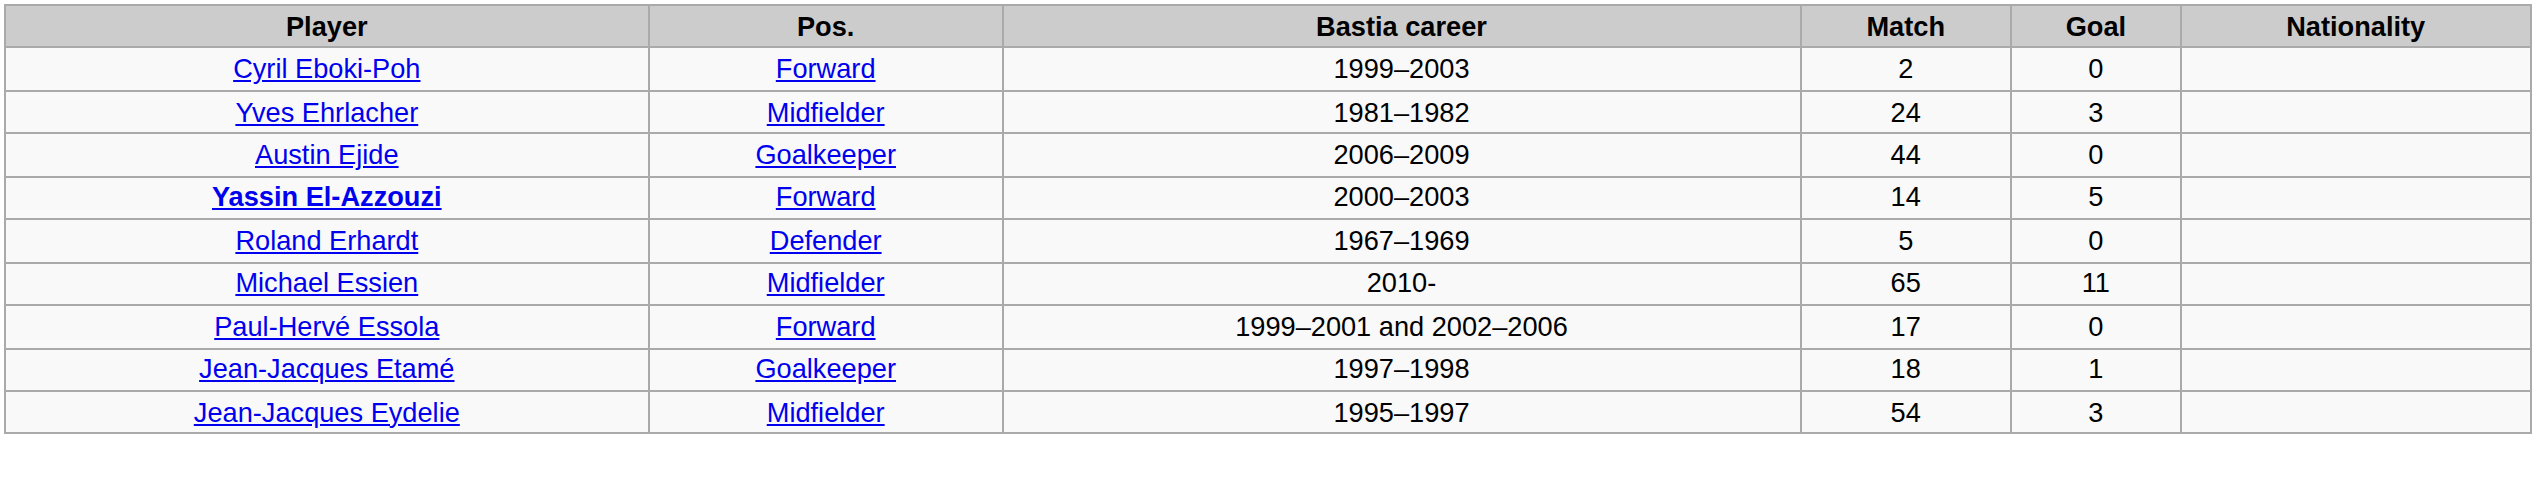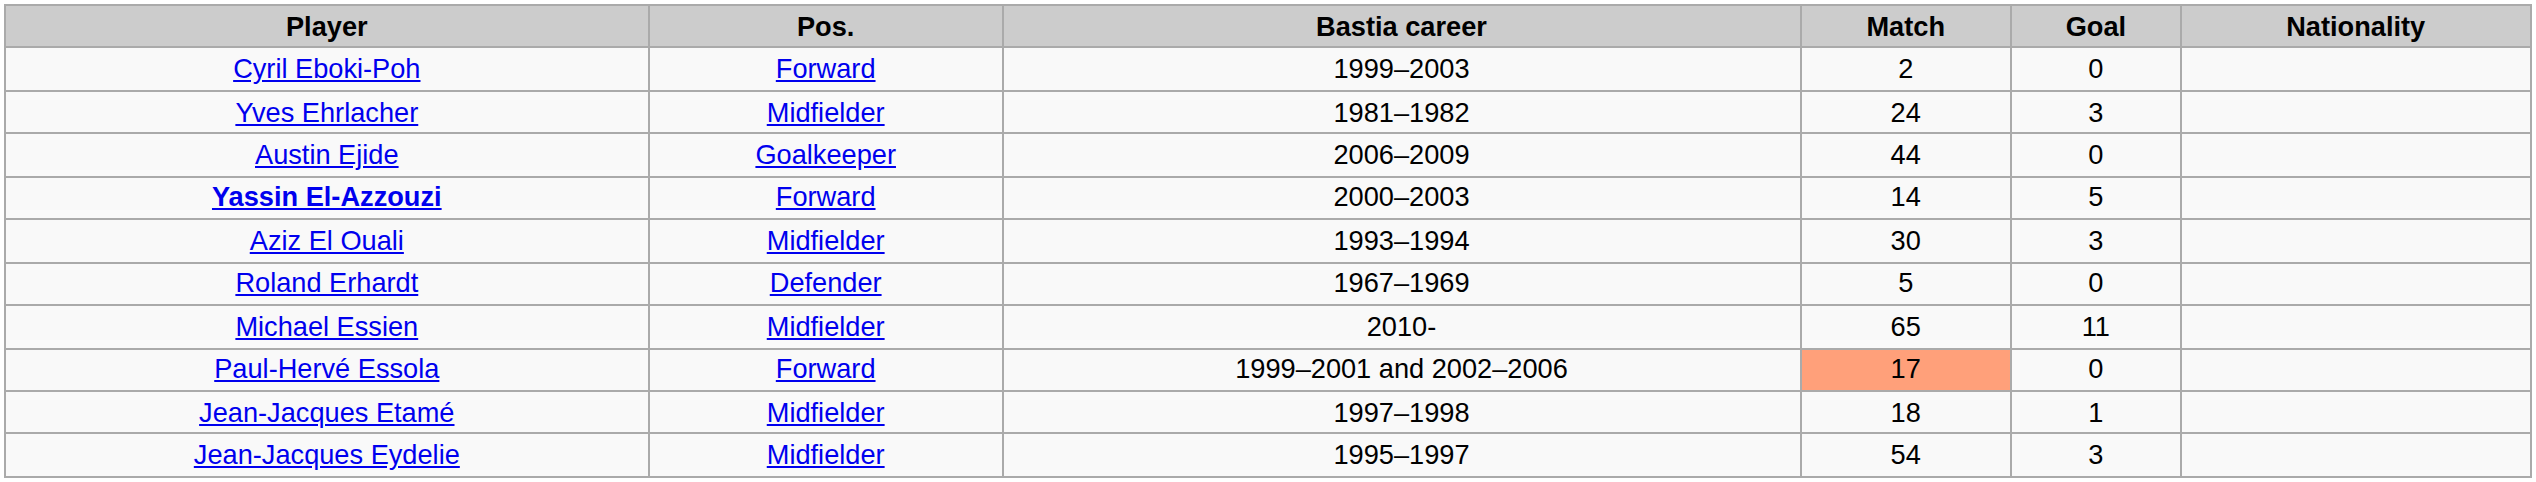+ row: Aziz El Ouali | Midfielder | 1993–1994 | 30 | 3
Paul-Hervé Essola | Match: no background -> lightsalmon background
Jean-Jacques Etamé | Pos.: Goalkeeper -> Midfielder
